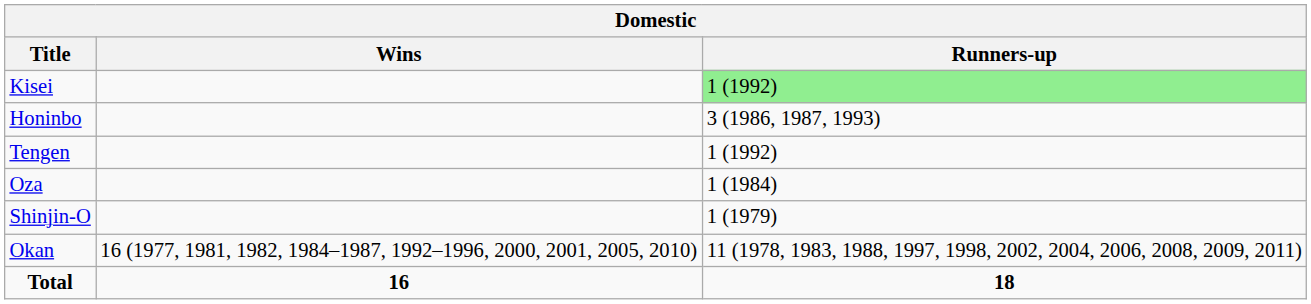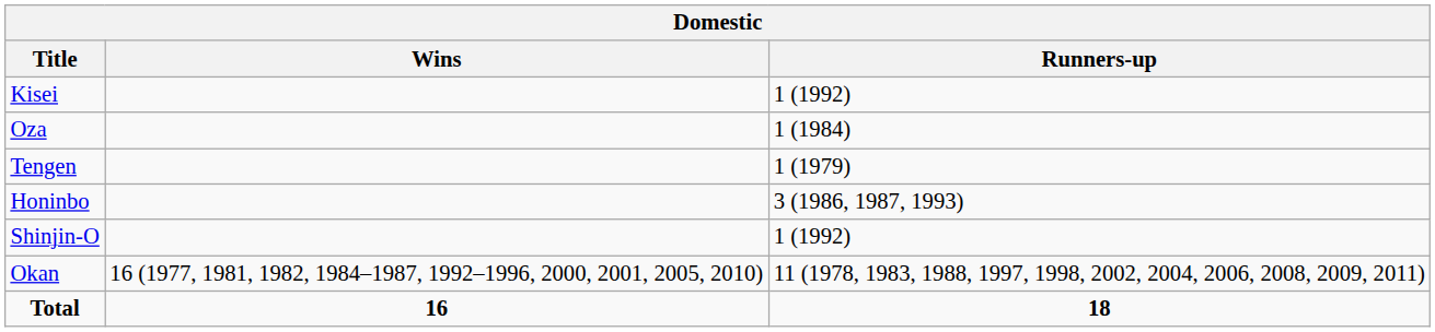Kisei | Runners-up: lightgreen background -> no background
rows swapped: Honinbo <-> Oza
Tengen | Runners-up: 1 (1992) -> 1 (1979)
Shinjin-O | Runners-up: 1 (1979) -> 1 (1992)
